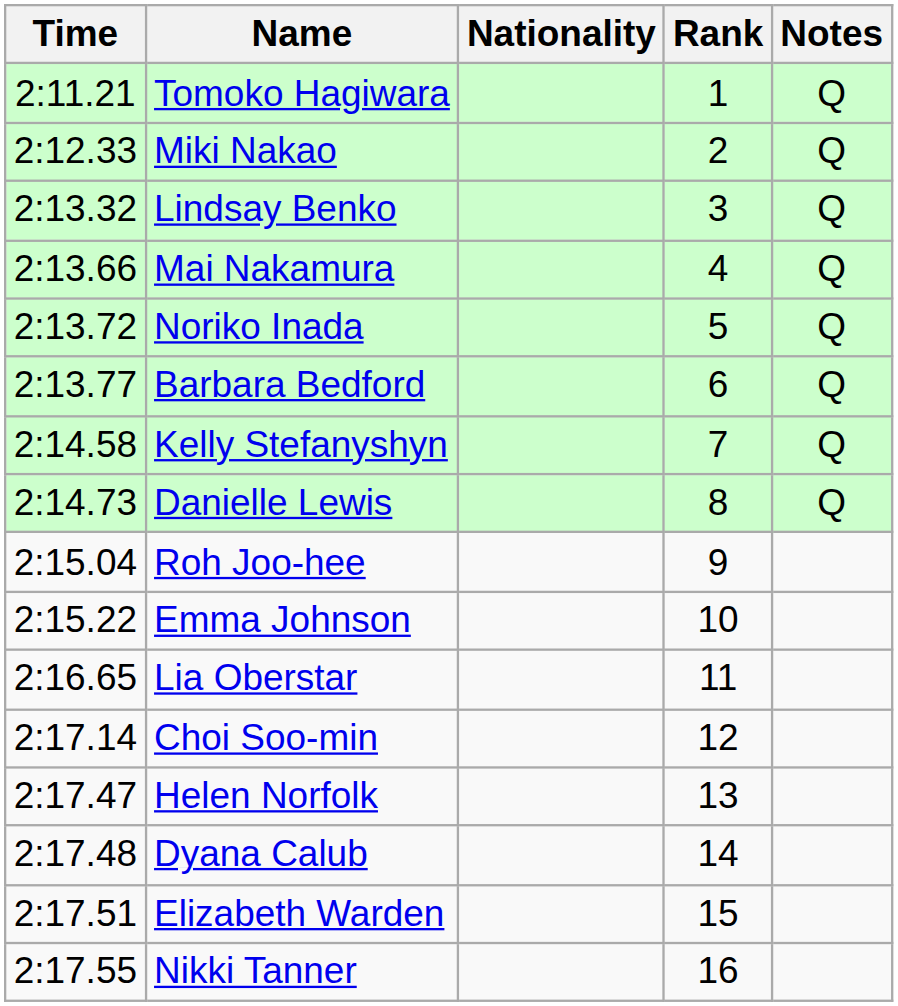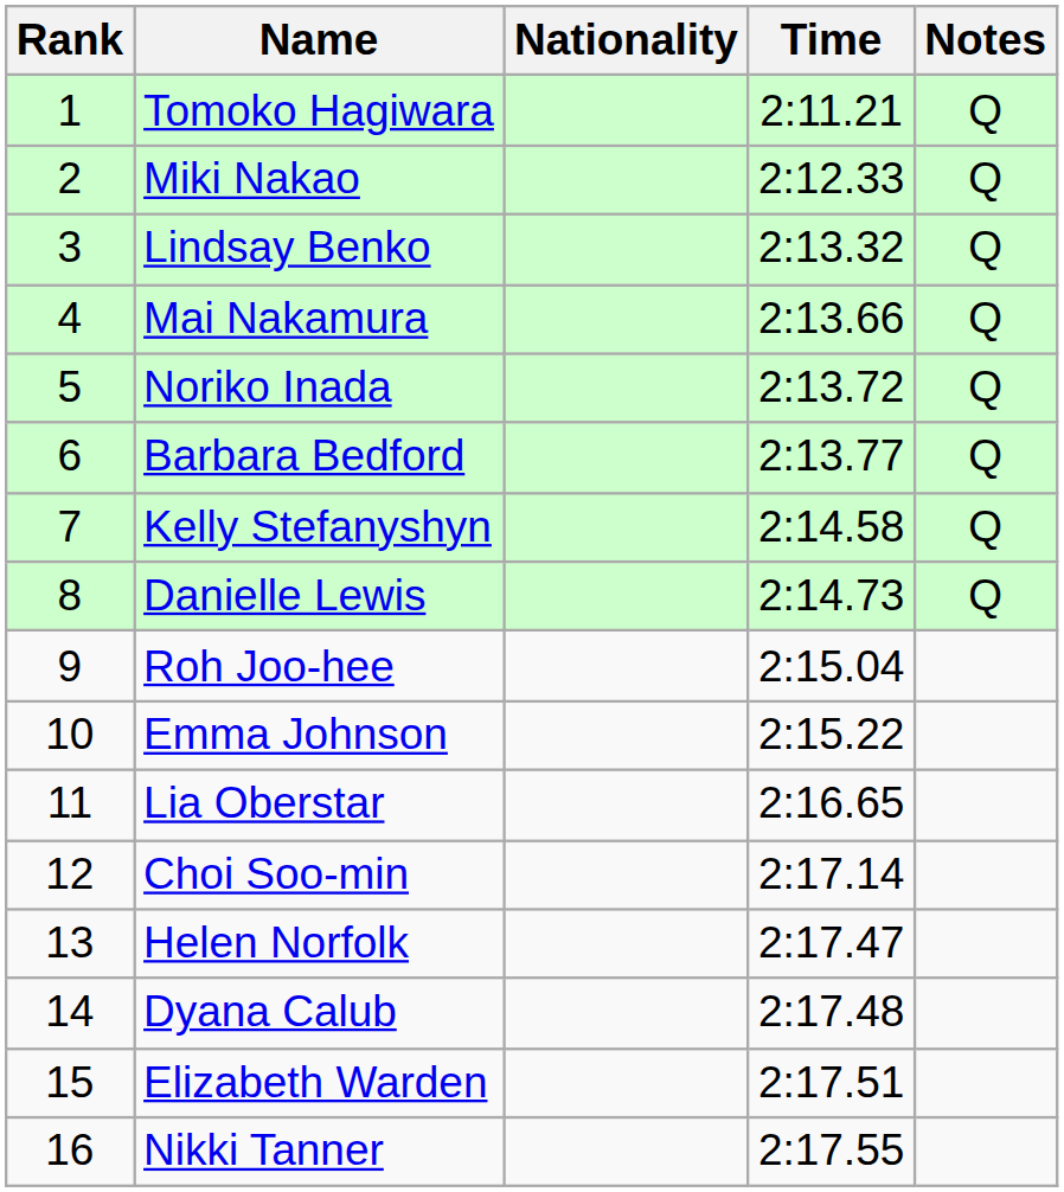columns swapped: Rank <-> Time
